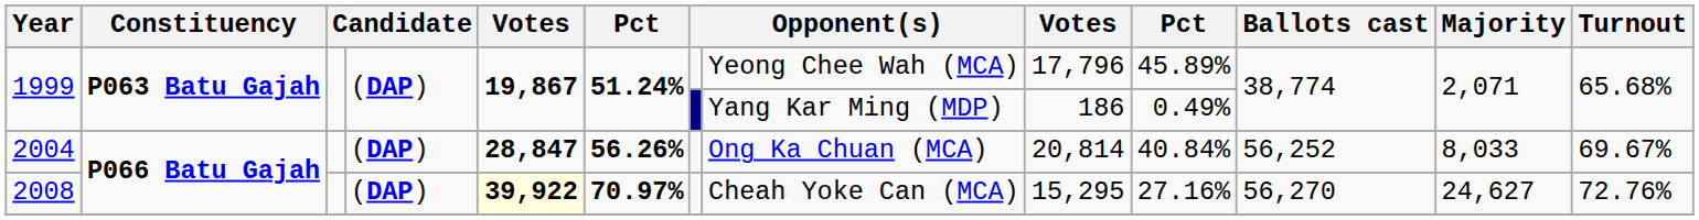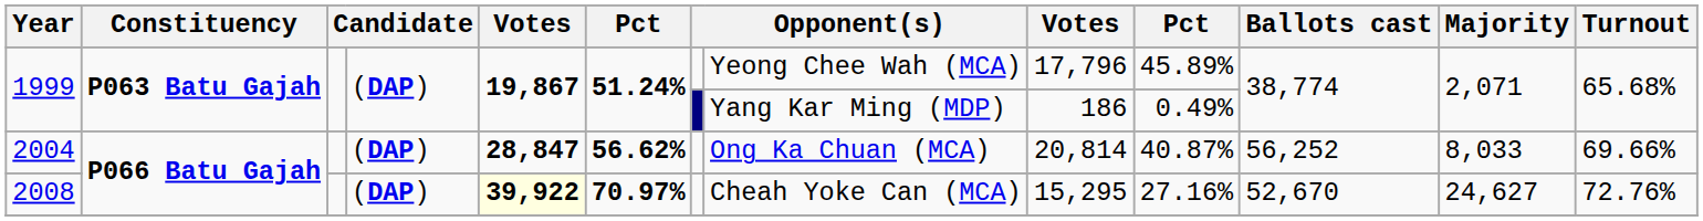2004 | column 6: 56.26% -> 56.62%
2004 | column 10: 40.84% -> 40.87%
2004 | Turnout: 69.67% -> 69.66%
2008 | Ballots cast: 56,270 -> 52,670
